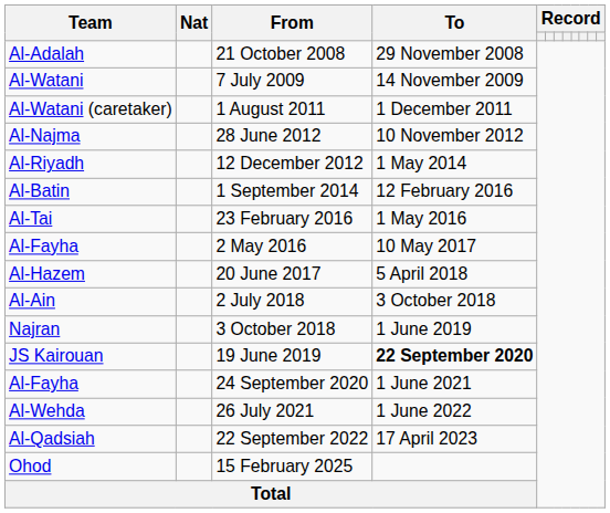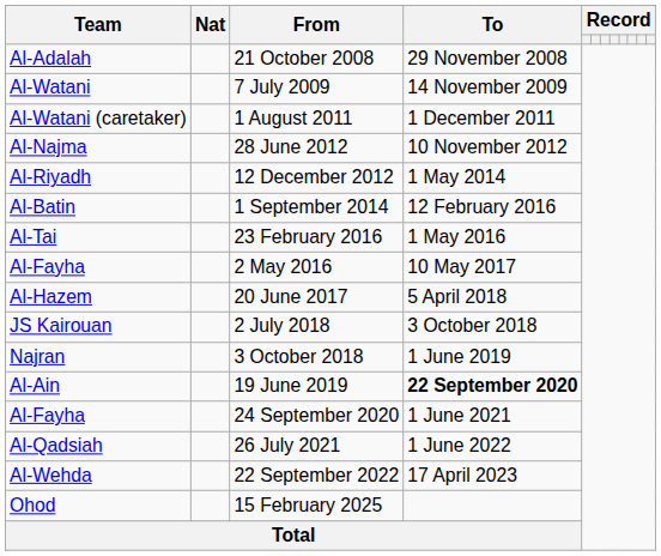2 July 2018 | Team: Al-Ain -> JS Kairouan
19 June 2019 | Team: JS Kairouan -> Al-Ain
26 July 2021 | Team: Al-Wehda -> Al-Qadsiah
22 September 2022 | Team: Al-Qadsiah -> Al-Wehda
